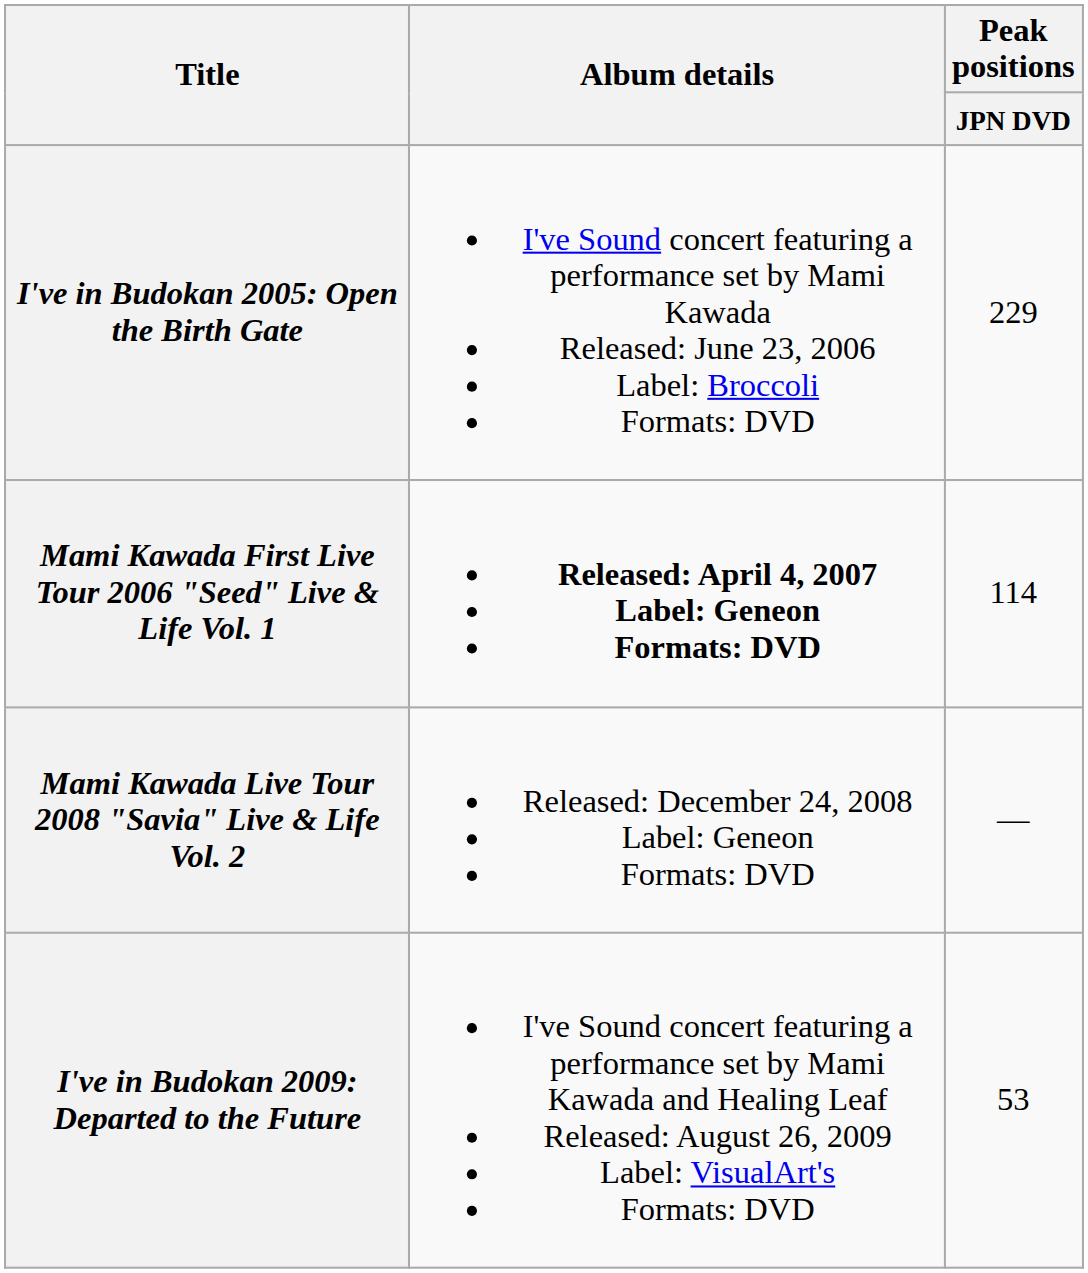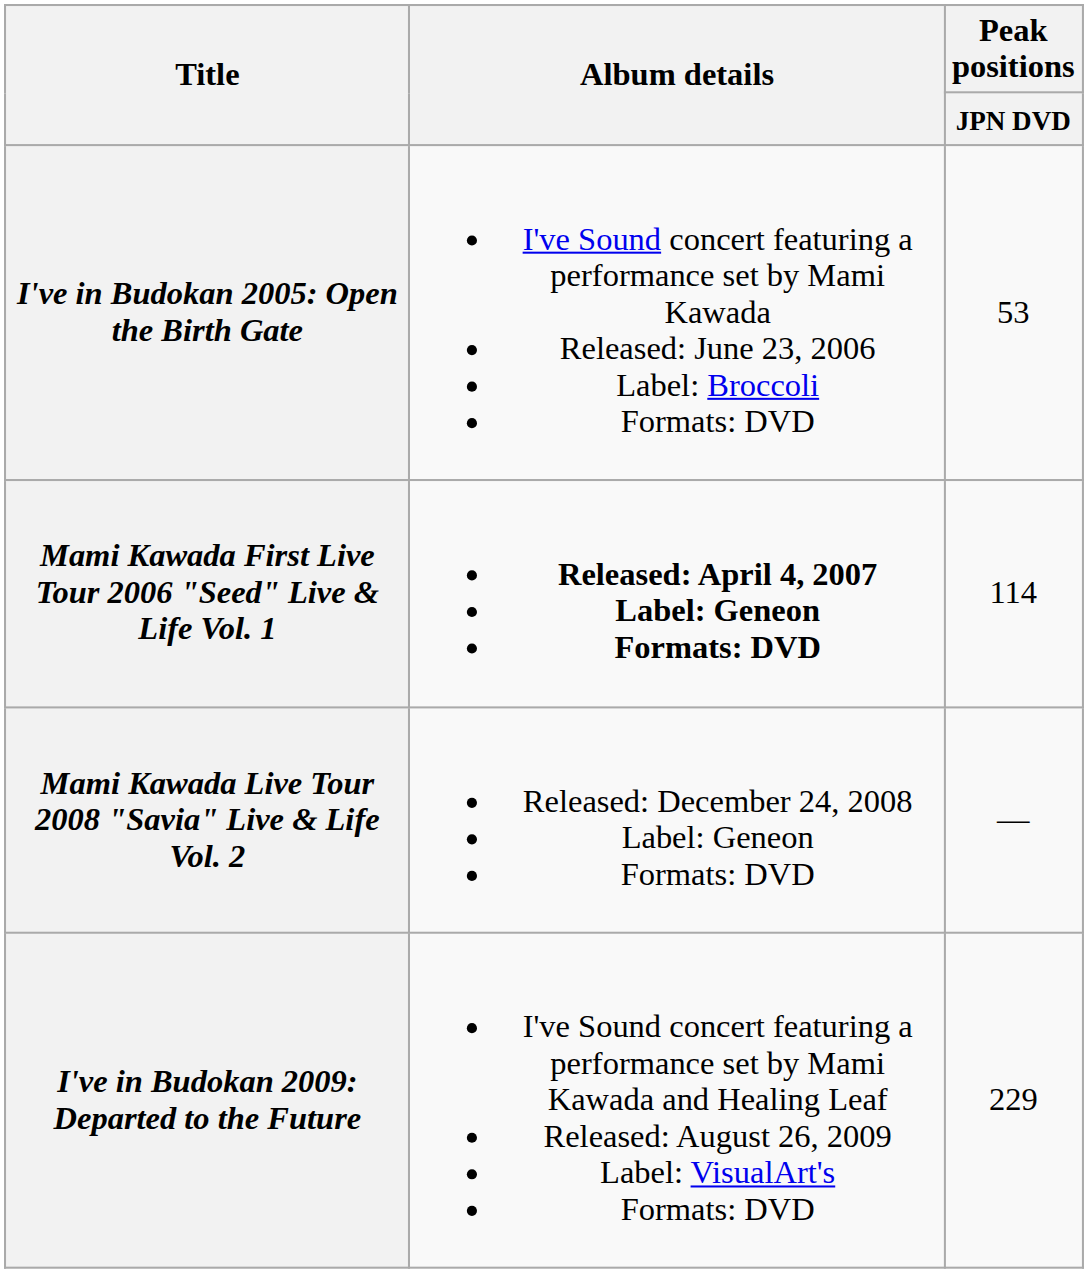I've in Budokan 2005: Open the Birth Gate | Peak positions / JPN DVD: 229 -> 53
I've in Budokan 2009: Departed to the Future | Peak positions / JPN DVD: 53 -> 229
